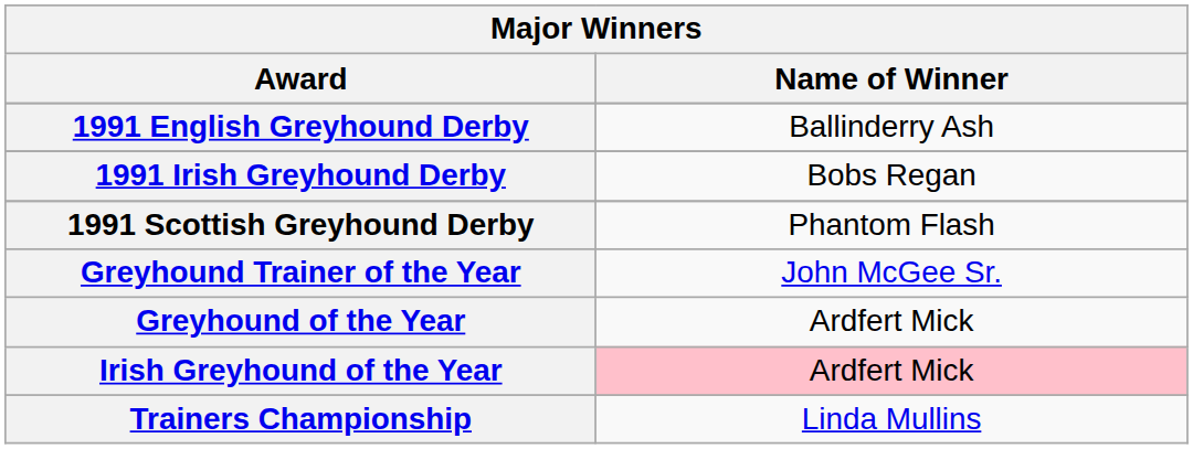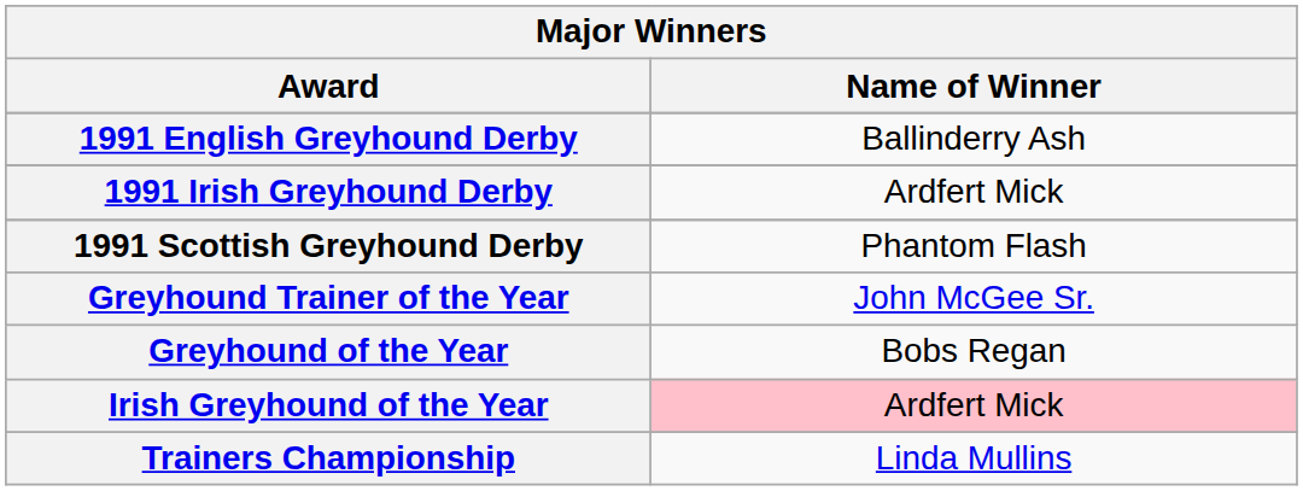1991 Irish Greyhound Derby | Name of Winner: Bobs Regan -> Ardfert Mick
Greyhound of the Year | Name of Winner: Ardfert Mick -> Bobs Regan
